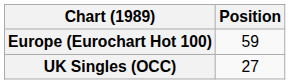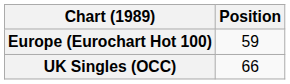UK Singles (OCC) | Position: 27 -> 66
